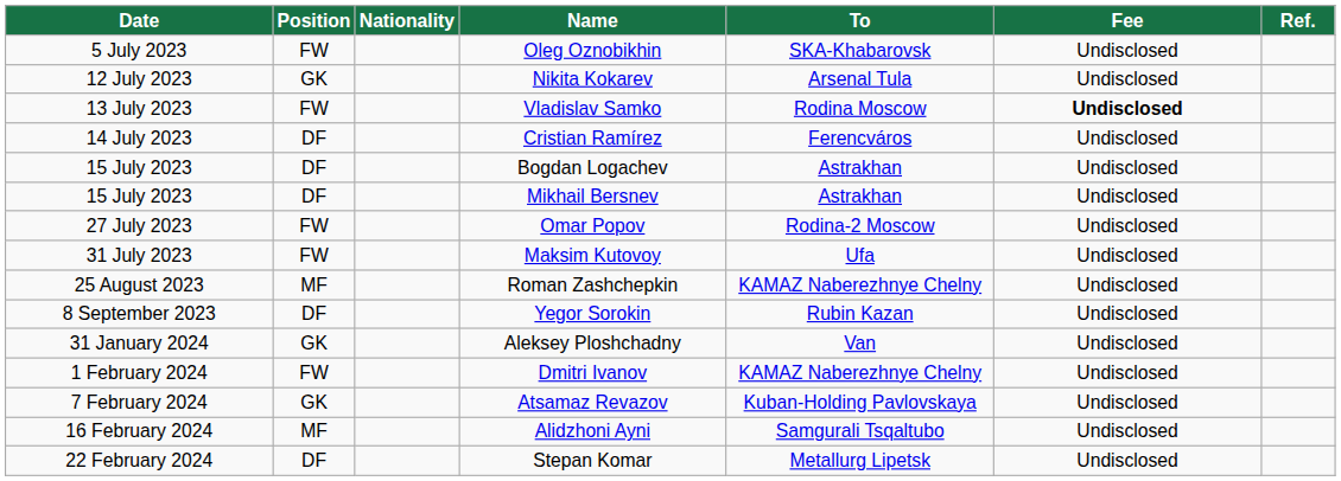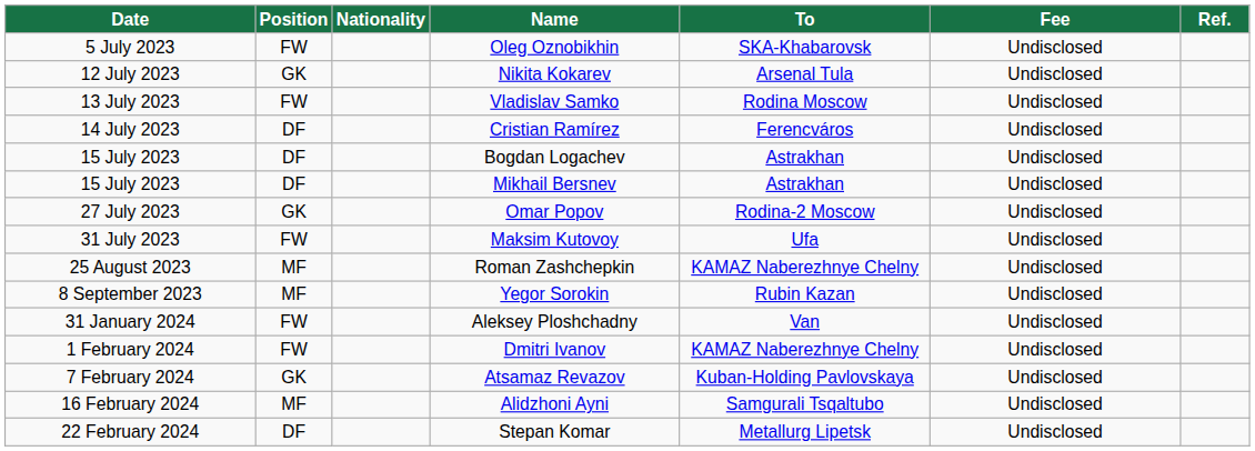Vladislav Samko | Fee: bold -> normal
Omar Popov | Position: FW -> GK
Yegor Sorokin | Position: DF -> MF
Aleksey Ploshchadny | Position: GK -> FW
